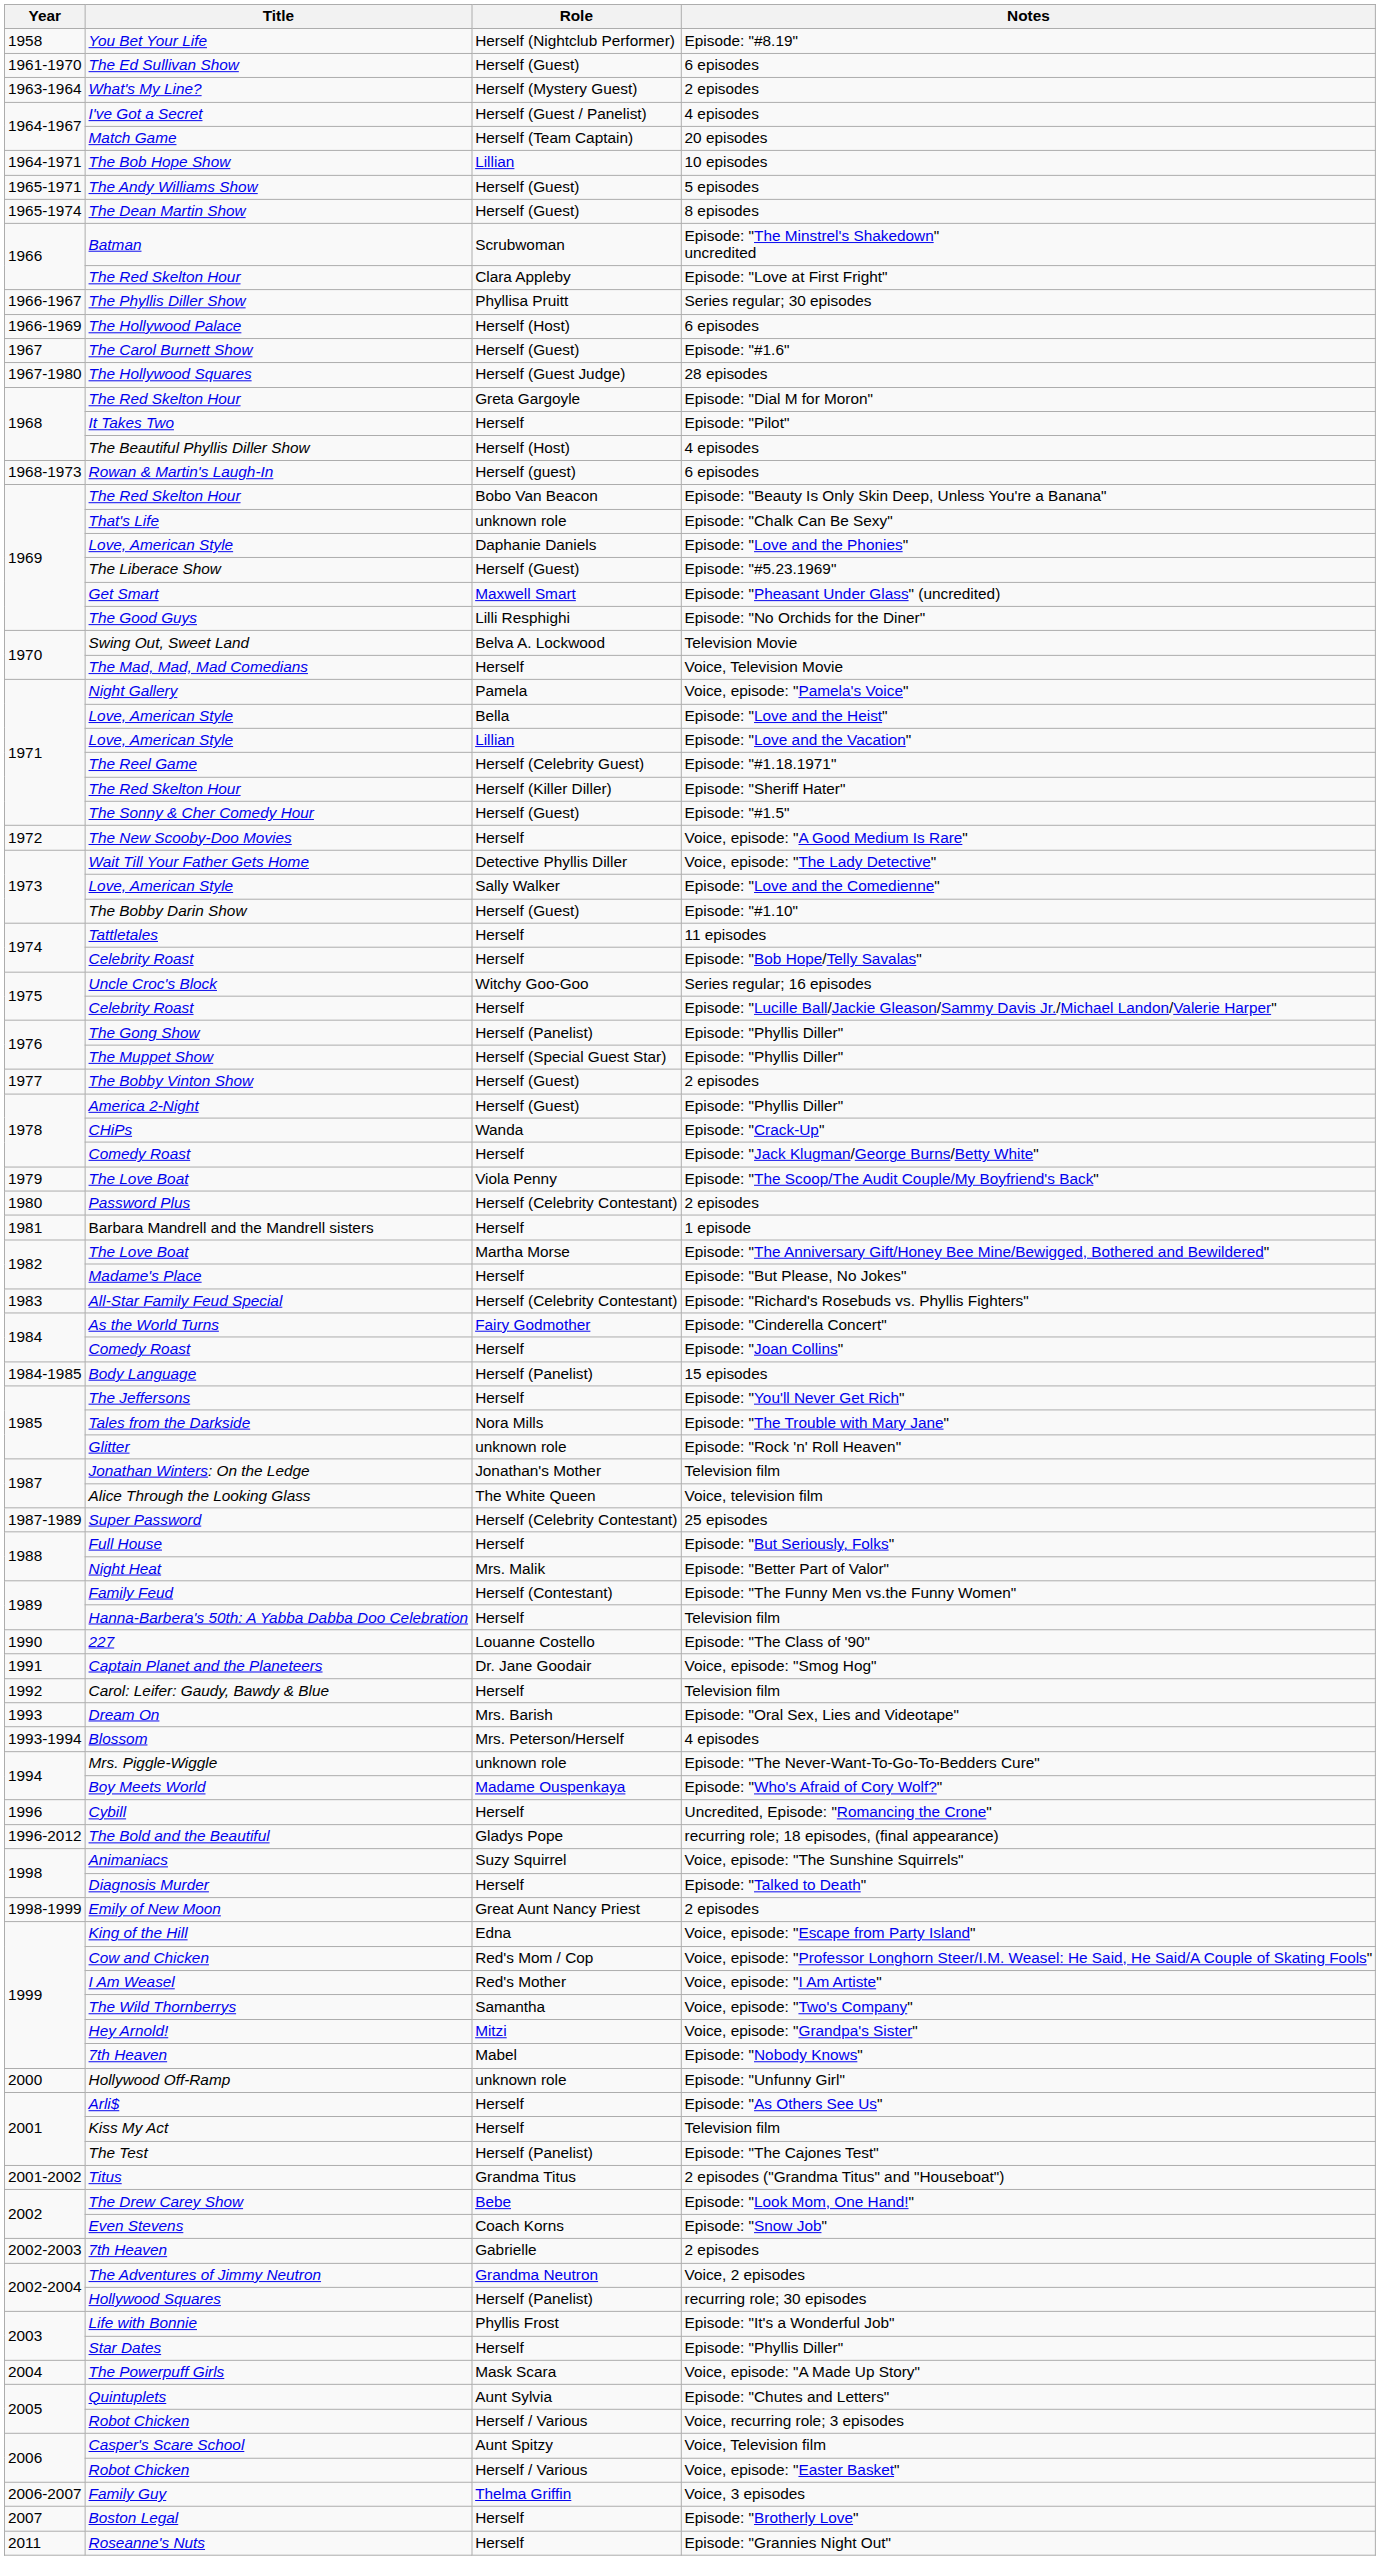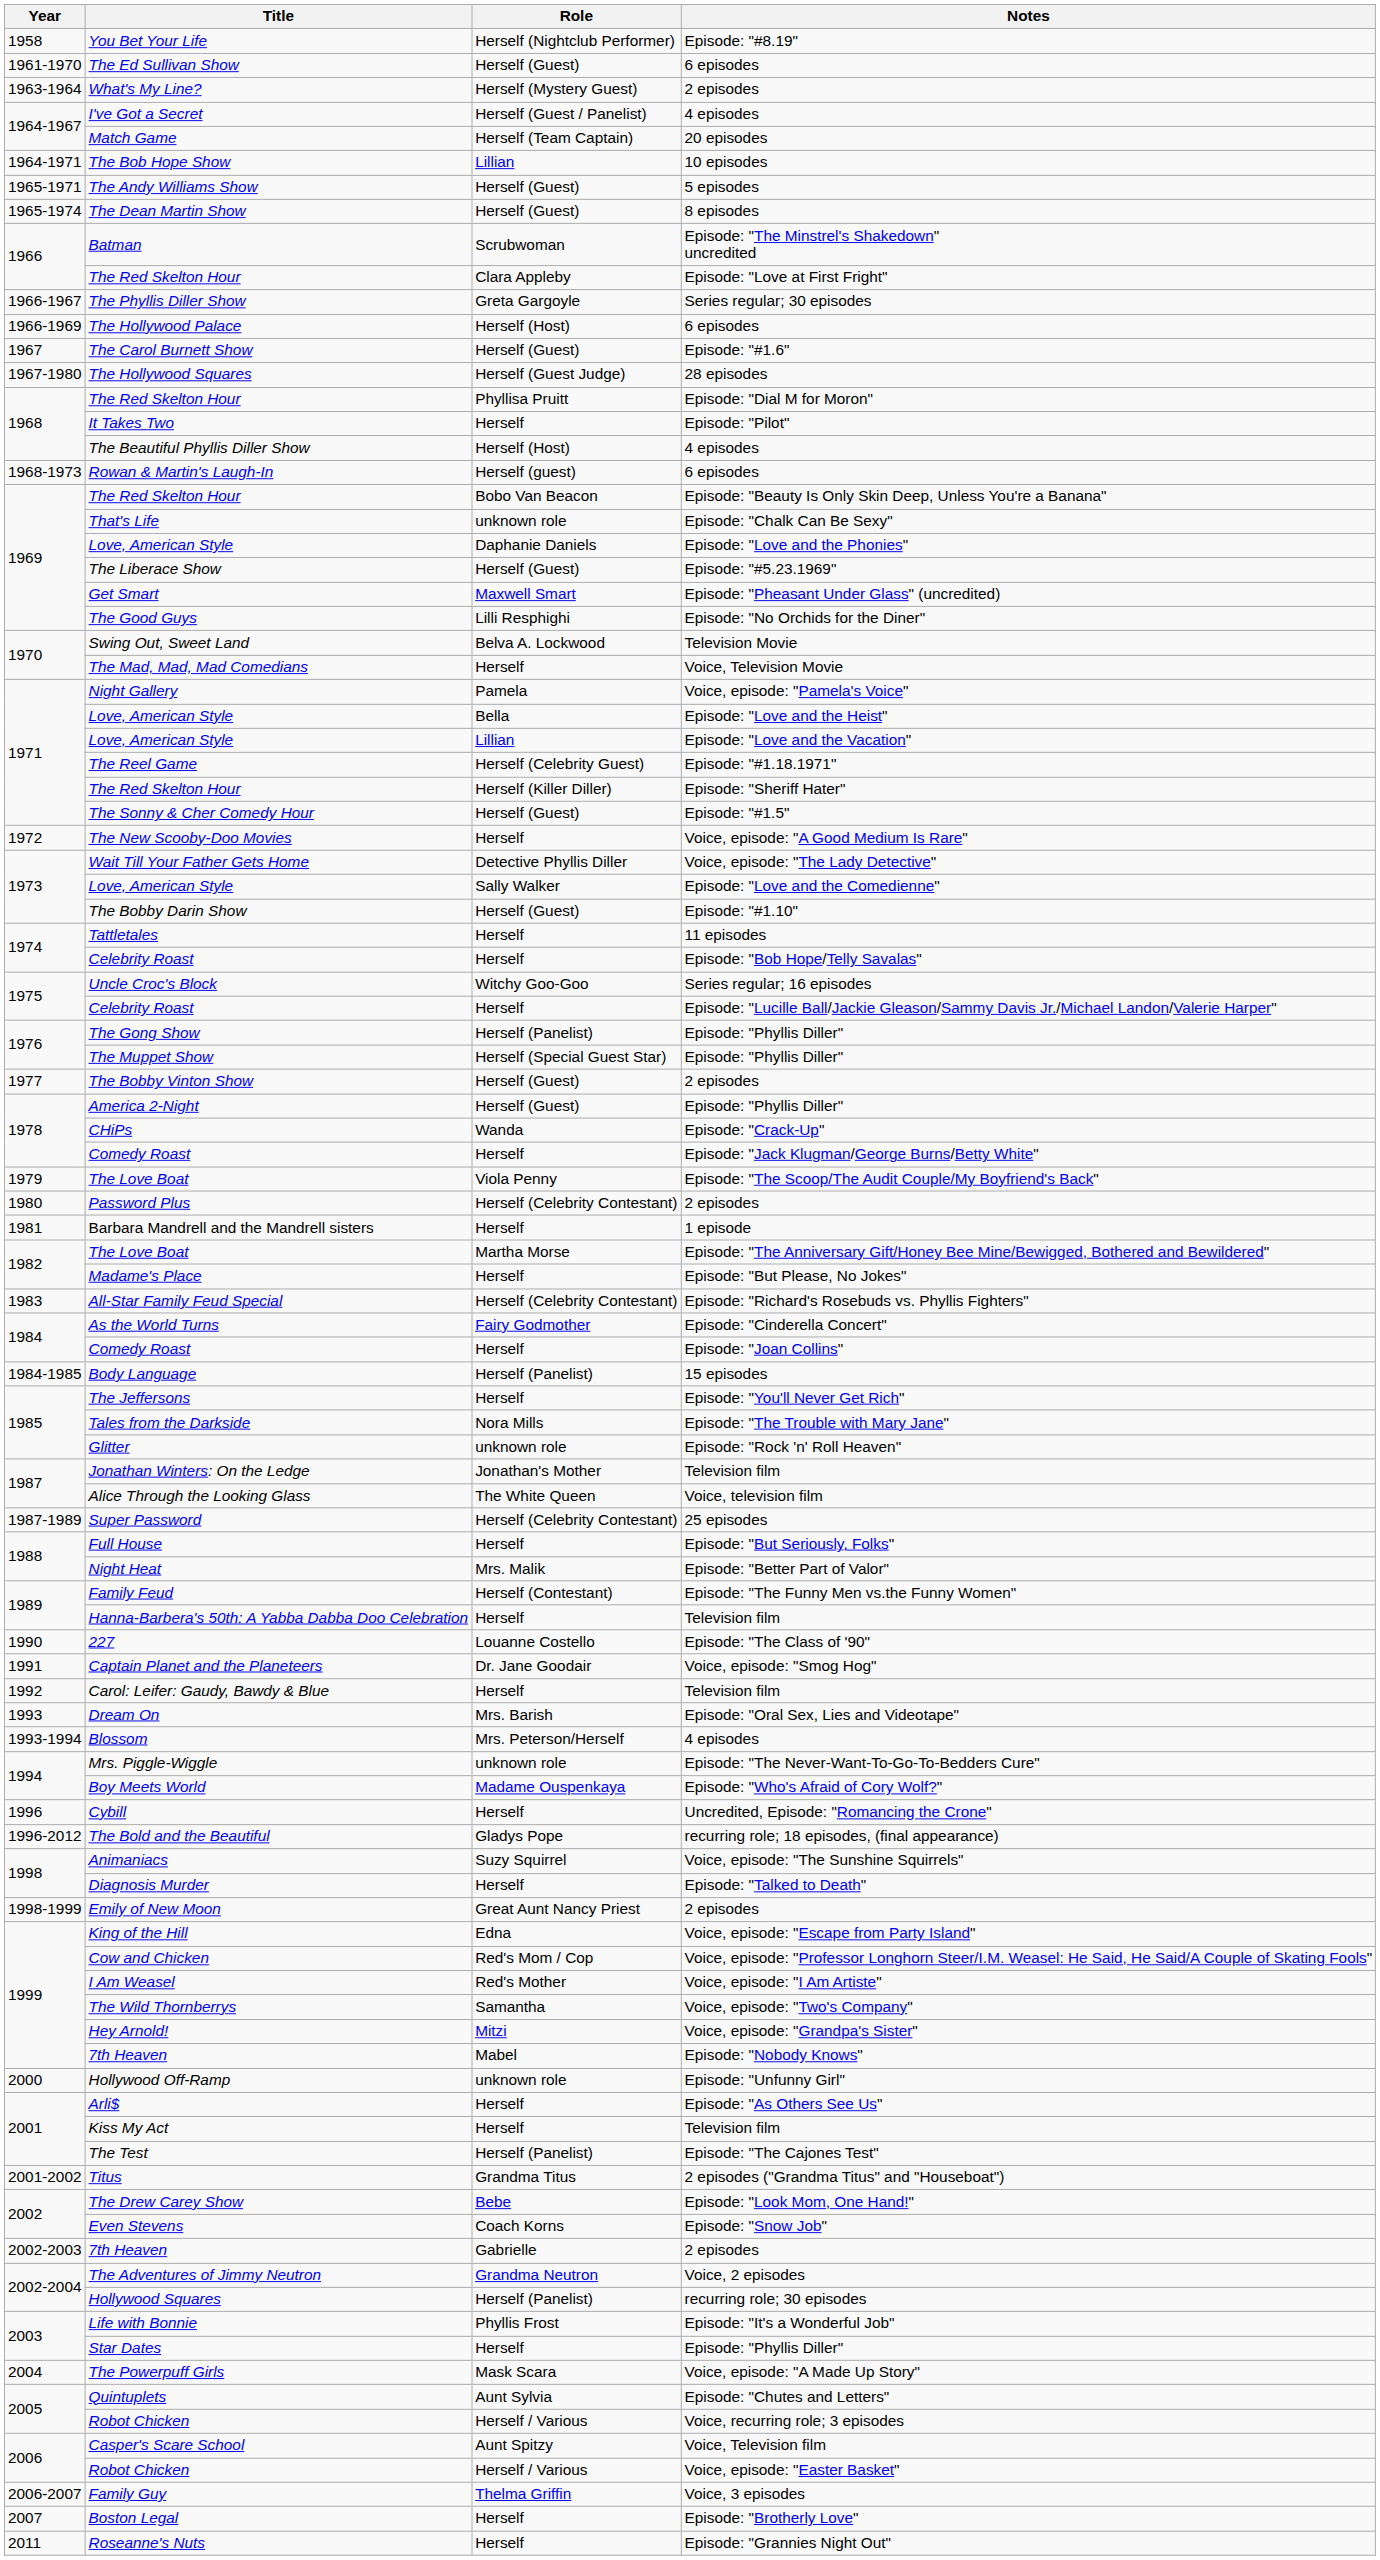The Phyllis Diller Show | Role: Phyllisa Pruitt -> Greta Gargoyle
The Red Skelton Hour / Episode: "Dial M for Moron" | Role: Greta Gargoyle -> Phyllisa Pruitt
